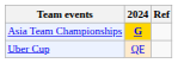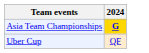- column: Ref
